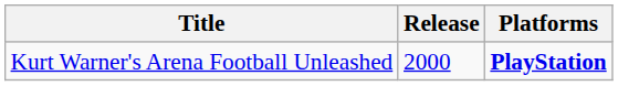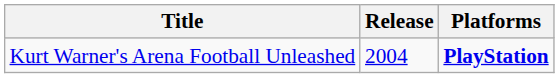Kurt Warner's Arena Football Unleashed | Release: 2000 -> 2004
